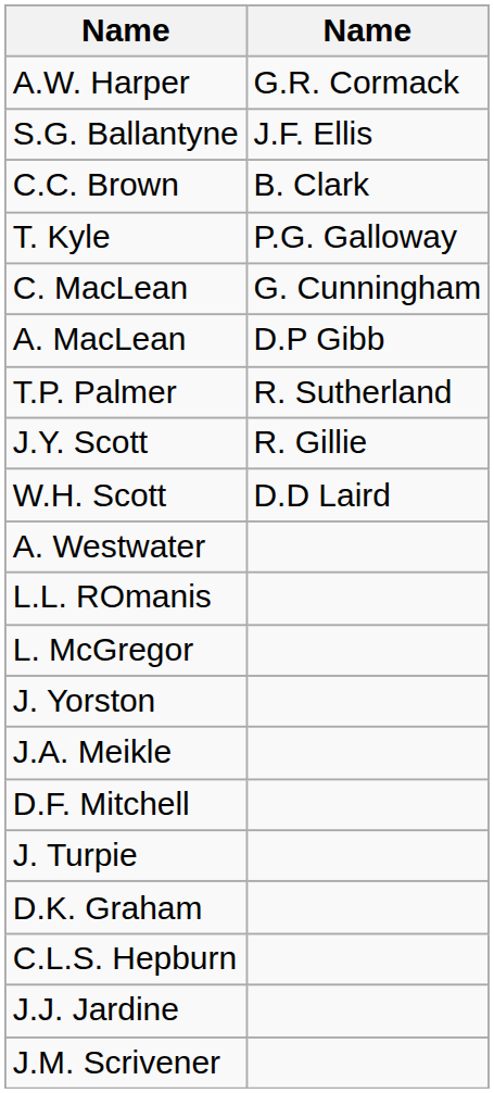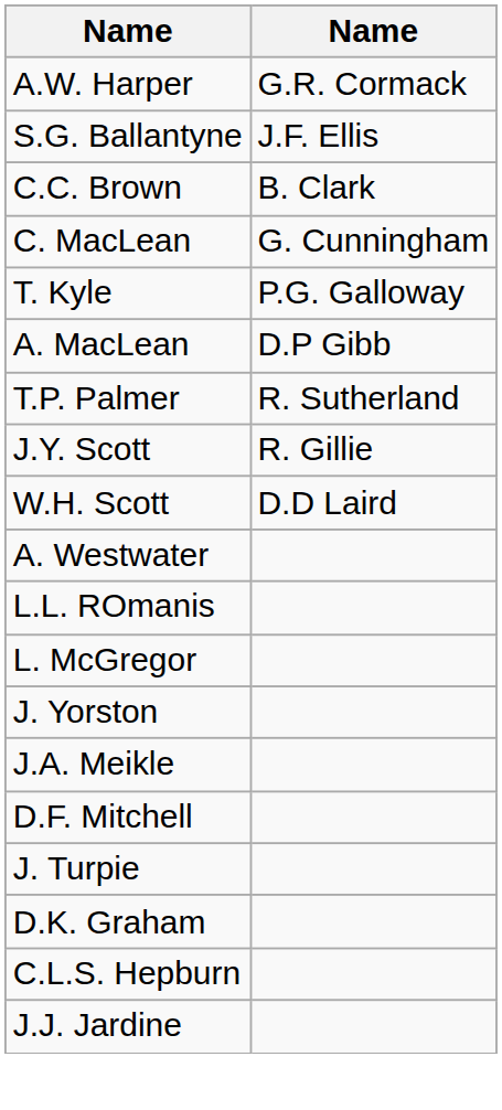rows swapped: T. Kyle <-> C. MacLean
- row: J.M. Scrivener
